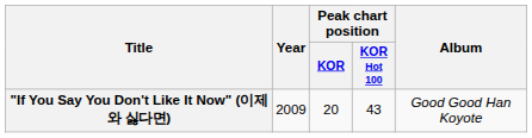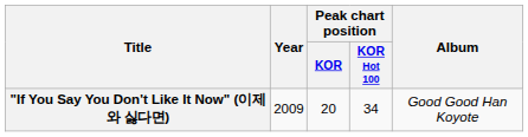"If You Say You Don't Like It Now" (이제와 싫다면) | Peak chart position / KOR Hot 100: 43 -> 34
